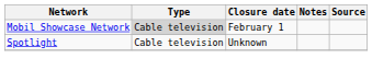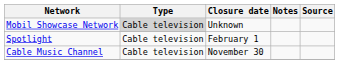Mobil Showcase Network | Closure date: February 1 -> Unknown
Spotlight | Closure date: Unknown -> February 1
+ row: Cable Music Channel | Cable television | November 30
